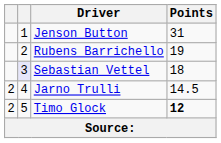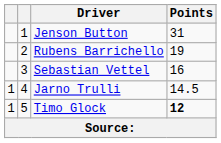Sebastian Vettel | column 2: lavender background -> no background
Sebastian Vettel | Points: 18 -> 16
Jarno Trulli | column 1: 2 -> 1
Timo Glock | column 1: 2 -> 1
